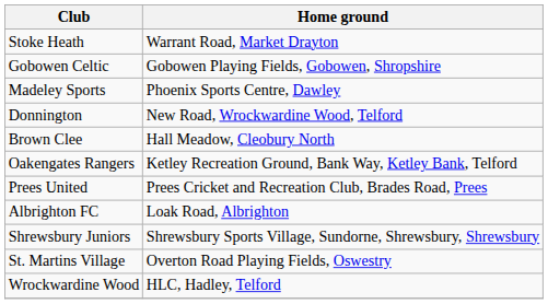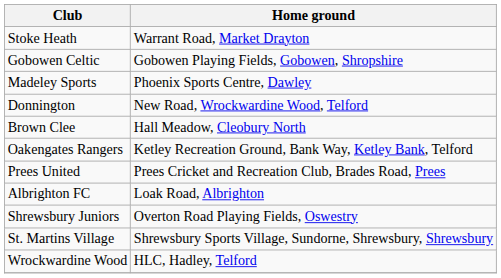Shrewsbury Juniors | Home ground: Shrewsbury Sports Village, Sundorne, Shrewsbury, Shrewsbury -> Overton Road Playing Fields, Oswestry
St. Martins Village | Home ground: Overton Road Playing Fields, Oswestry -> Shrewsbury Sports Village, Sundorne, Shrewsbury, Shrewsbury
